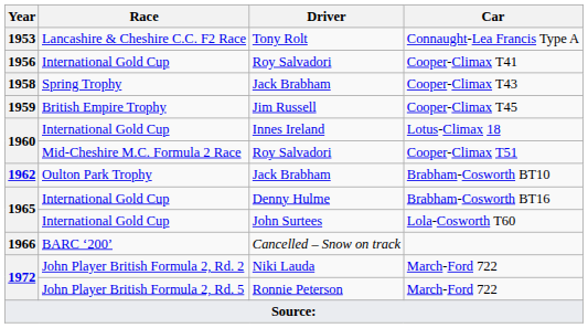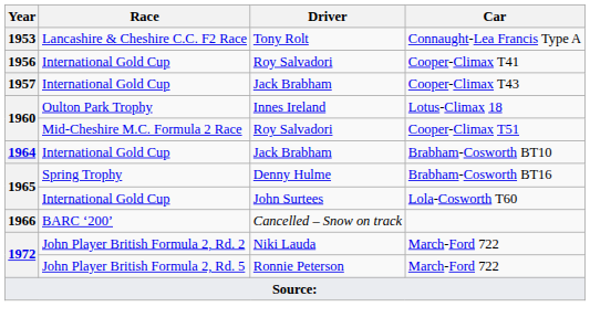Cooper-Climax T43 | Year: 1958 -> 1957
Cooper-Climax T43 | Race: Spring Trophy -> International Gold Cup
- row: 1959 | British Empire Trophy | Jim Russell | Cooper-Climax T45
Lotus-Climax 18 | Race: International Gold Cup -> Oulton Park Trophy
Brabham-Cosworth BT10 | Year: 1962 -> 1964
Brabham-Cosworth BT10 | Race: Oulton Park Trophy -> International Gold Cup
Brabham-Cosworth BT16 | Race: International Gold Cup -> Spring Trophy
